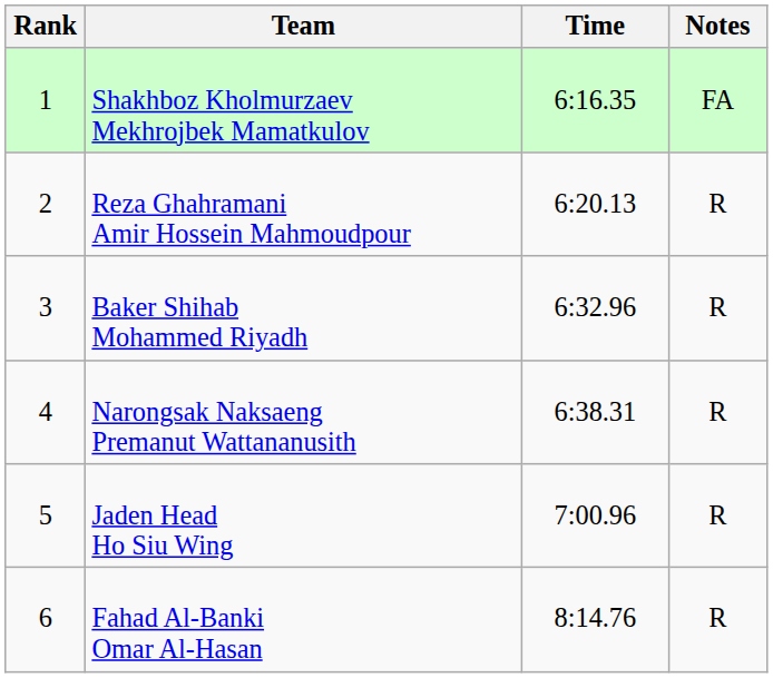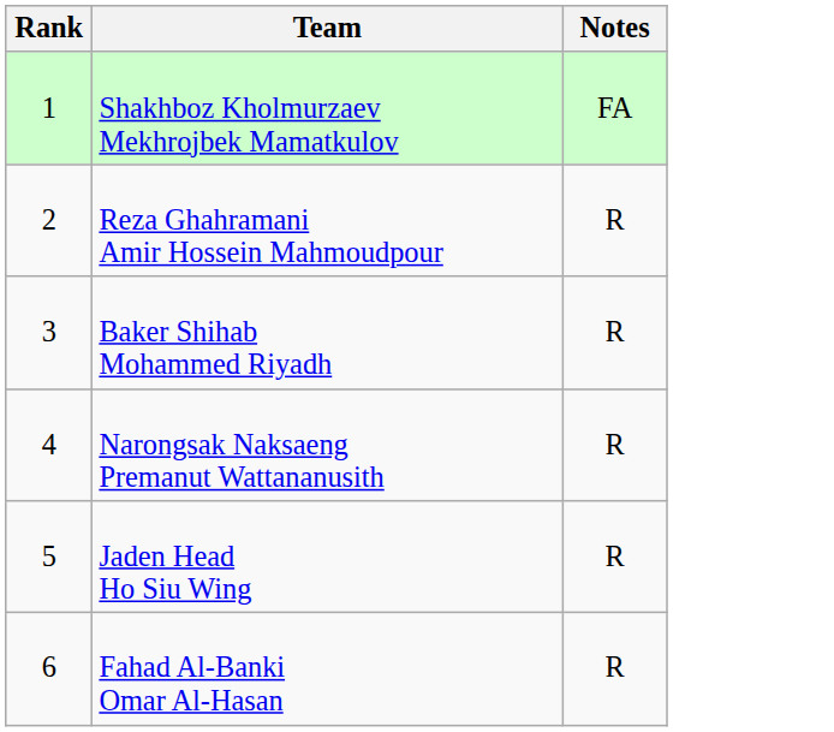- column: Time | 6:16.35 | 6:20.13 | 6:32.96 | 6:38.31 | 7:00.96 | 8:14.76
